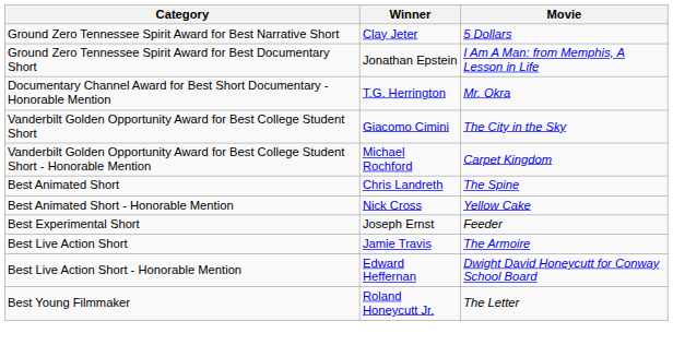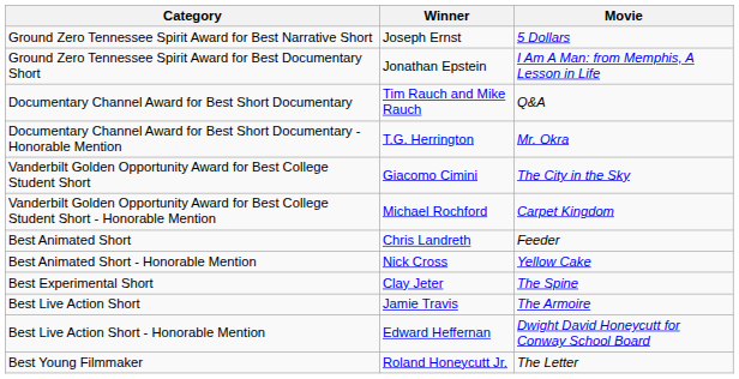Ground Zero Tennessee Spirit Award for Best Narrative Short | Winner: Clay Jeter -> Joseph Ernst
+ row: Documentary Channel Award for Best Short Documentary | Tim Rauch and Mike Rauch | Q&A
Best Animated Short | Movie: The Spine -> Feeder
Best Experimental Short | Winner: Joseph Ernst -> Clay Jeter
Best Experimental Short | Movie: Feeder -> The Spine
